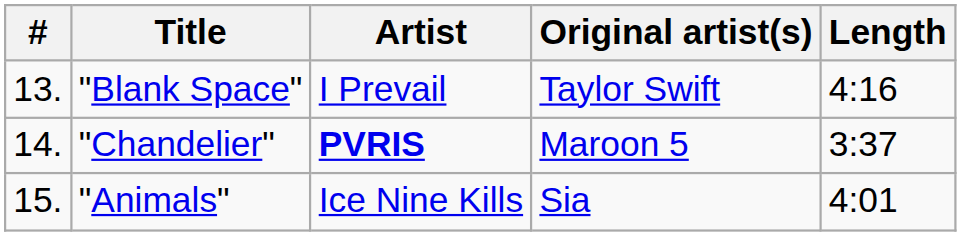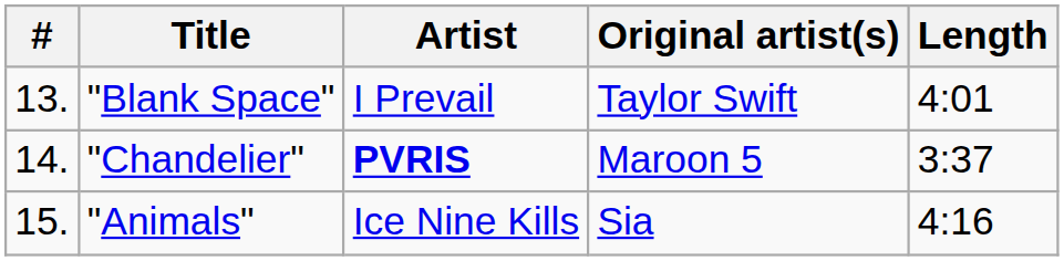"Blank Space" | Length: 4:16 -> 4:01
"Animals" | Length: 4:01 -> 4:16
